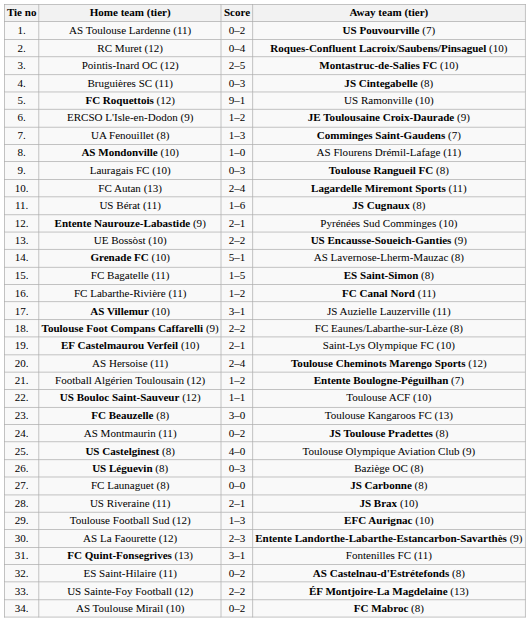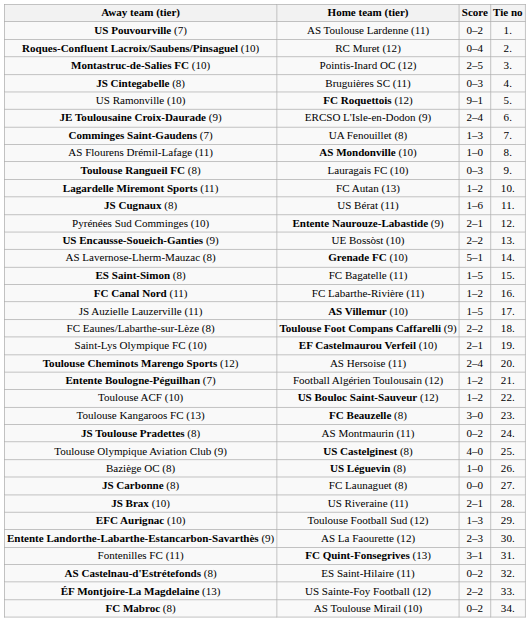columns swapped: Tie no <-> Away team (tier)
ERCSO L'Isle-en-Dodon (9) | Score: 1–2 -> 2–4
FC Autan (13) | Score: 2–4 -> 1–2
AS Villemur (10) | Score: 3–1 -> 1–5
US Bouloc Saint-Sauveur (12) | Score: 1–1 -> 1–2
US Léguevin (8) | Score: 0–3 -> 1–0
